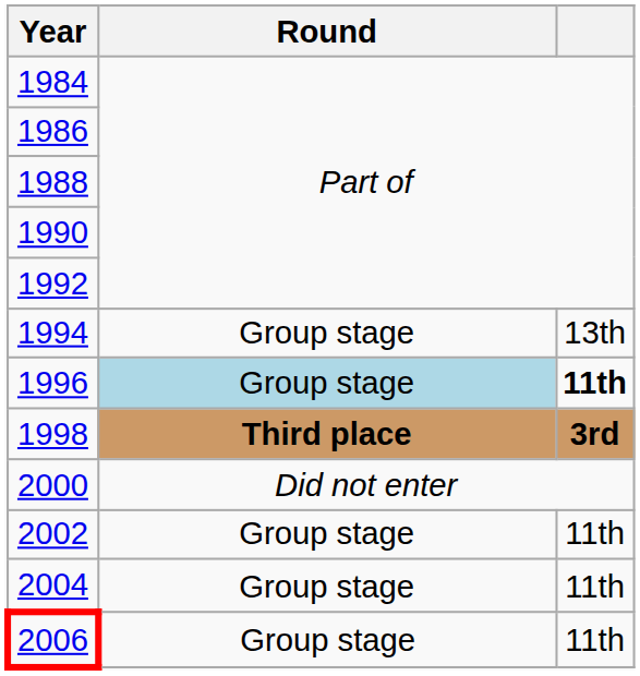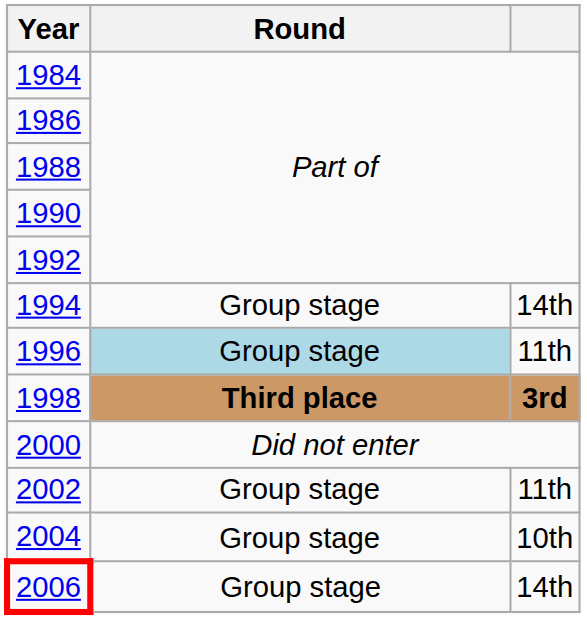1994 | column 3: 13th -> 14th
1996 | column 3: bold -> normal
2004 | column 3: 11th -> 10th
2006 | column 3: 11th -> 14th
